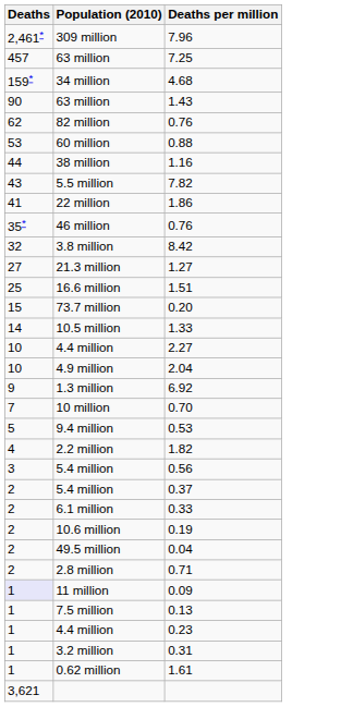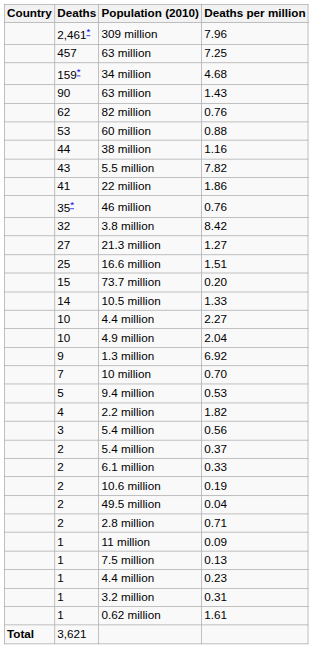+ column: Country | Total
11 million | Deaths: lavender background -> no background
